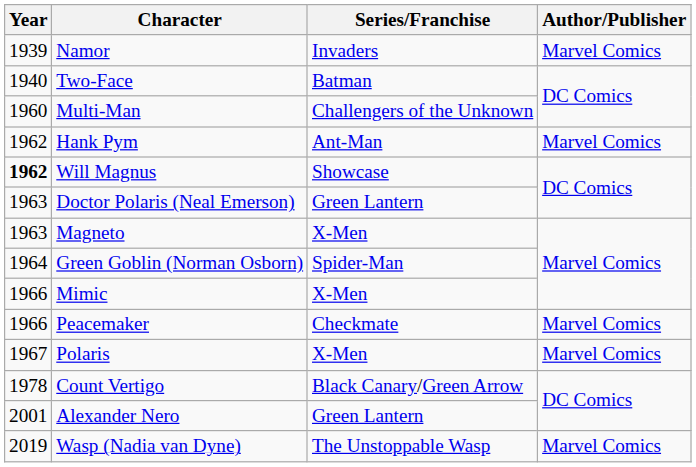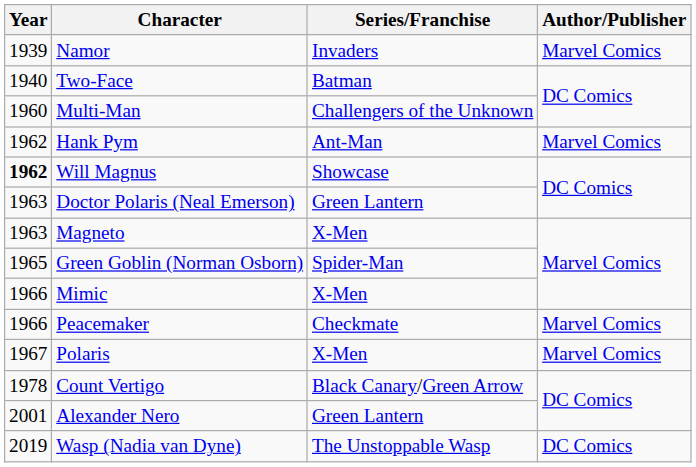Green Goblin (Norman Osborn) | Year: 1964 -> 1965
Wasp (Nadia van Dyne) | Author/Publisher: Marvel Comics -> DC Comics
